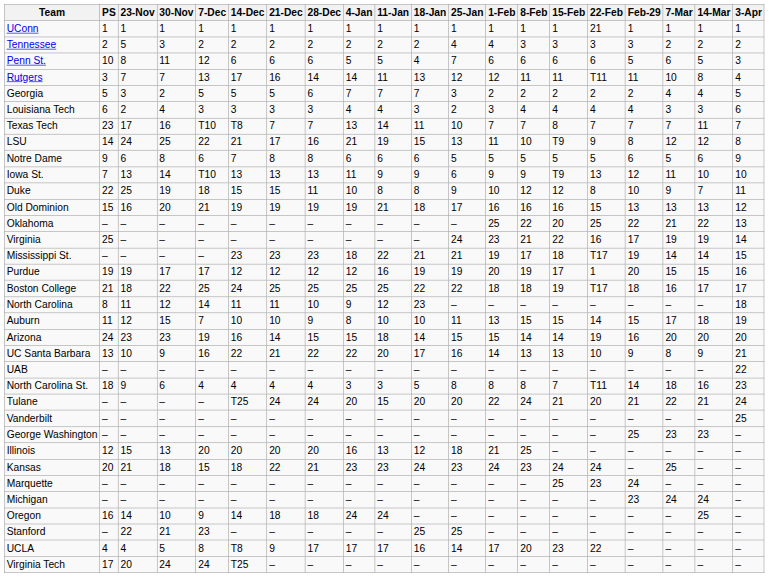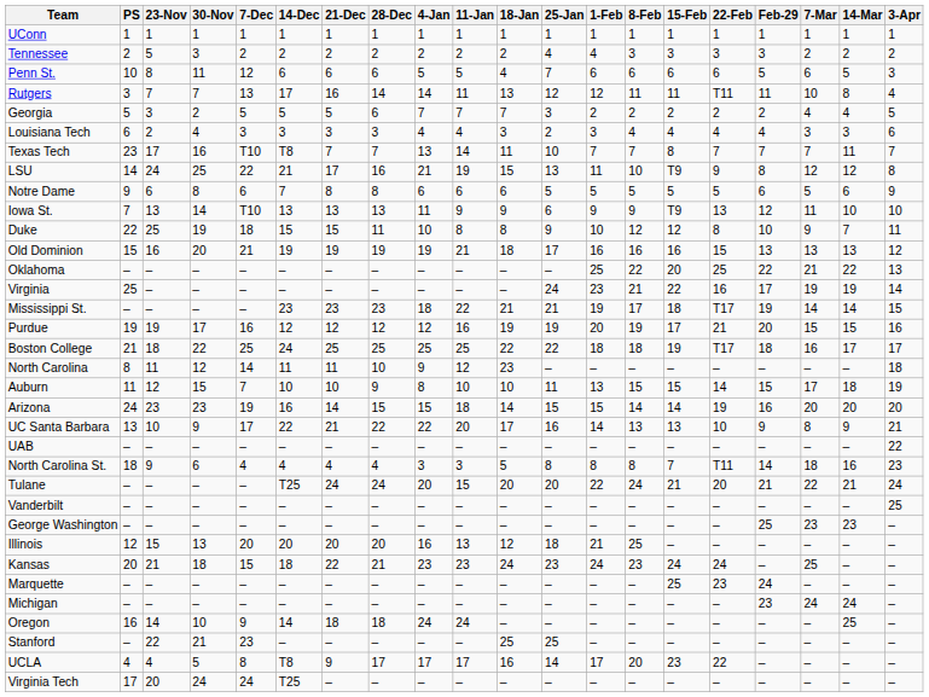UConn | 22-Feb: 21 -> 1
Purdue | 7-Dec: 17 -> 16
Purdue | 22-Feb: 1 -> 21
UC Santa Barbara | 7-Dec: 16 -> 17
